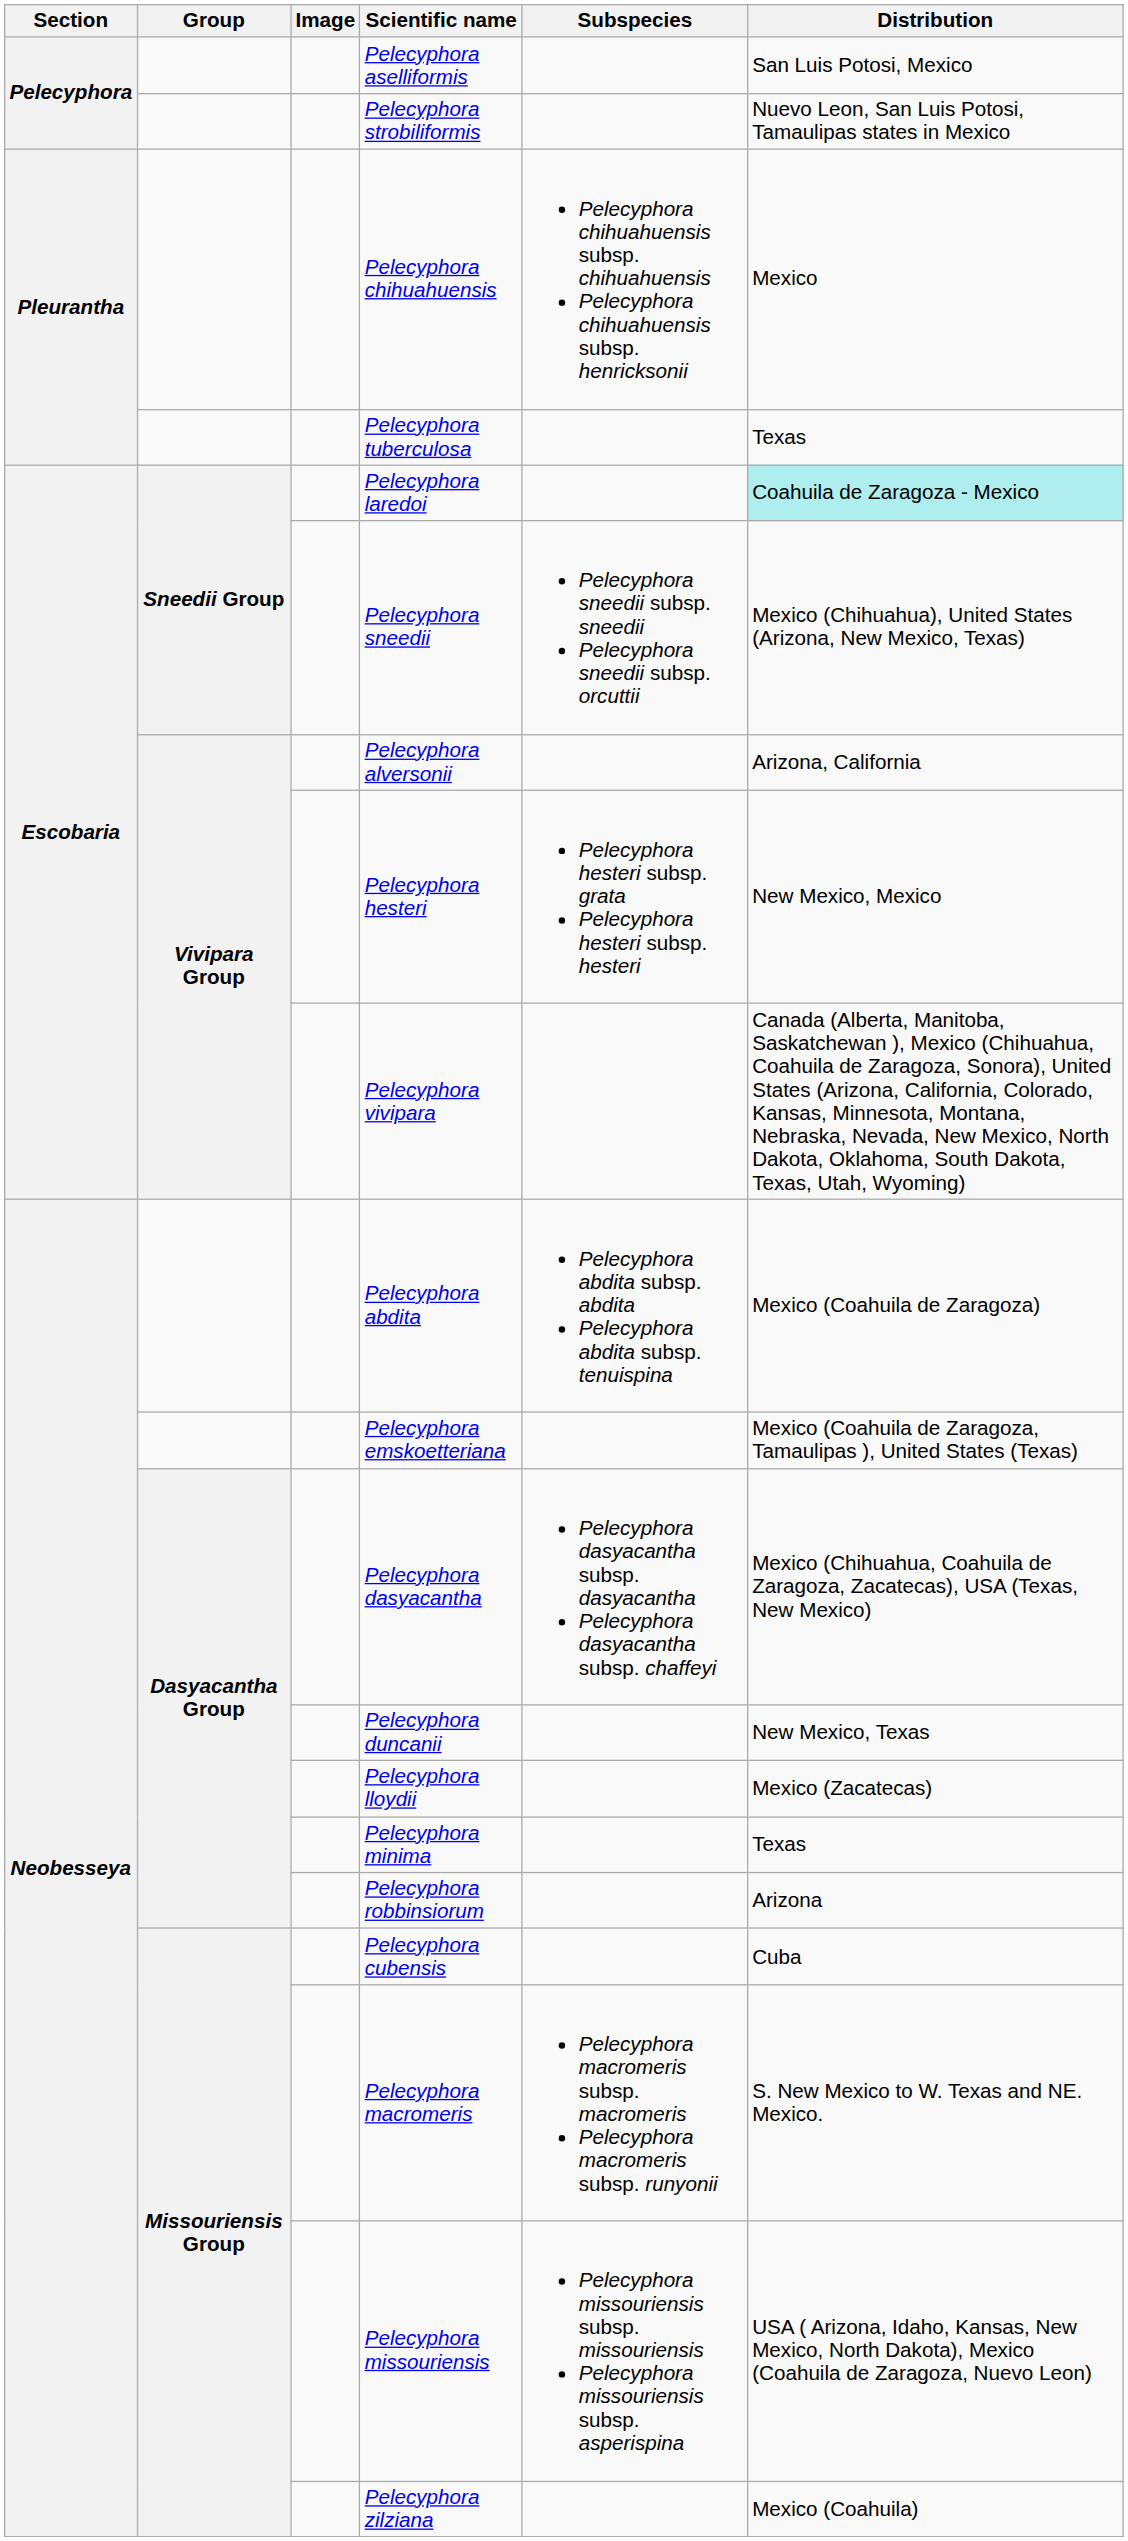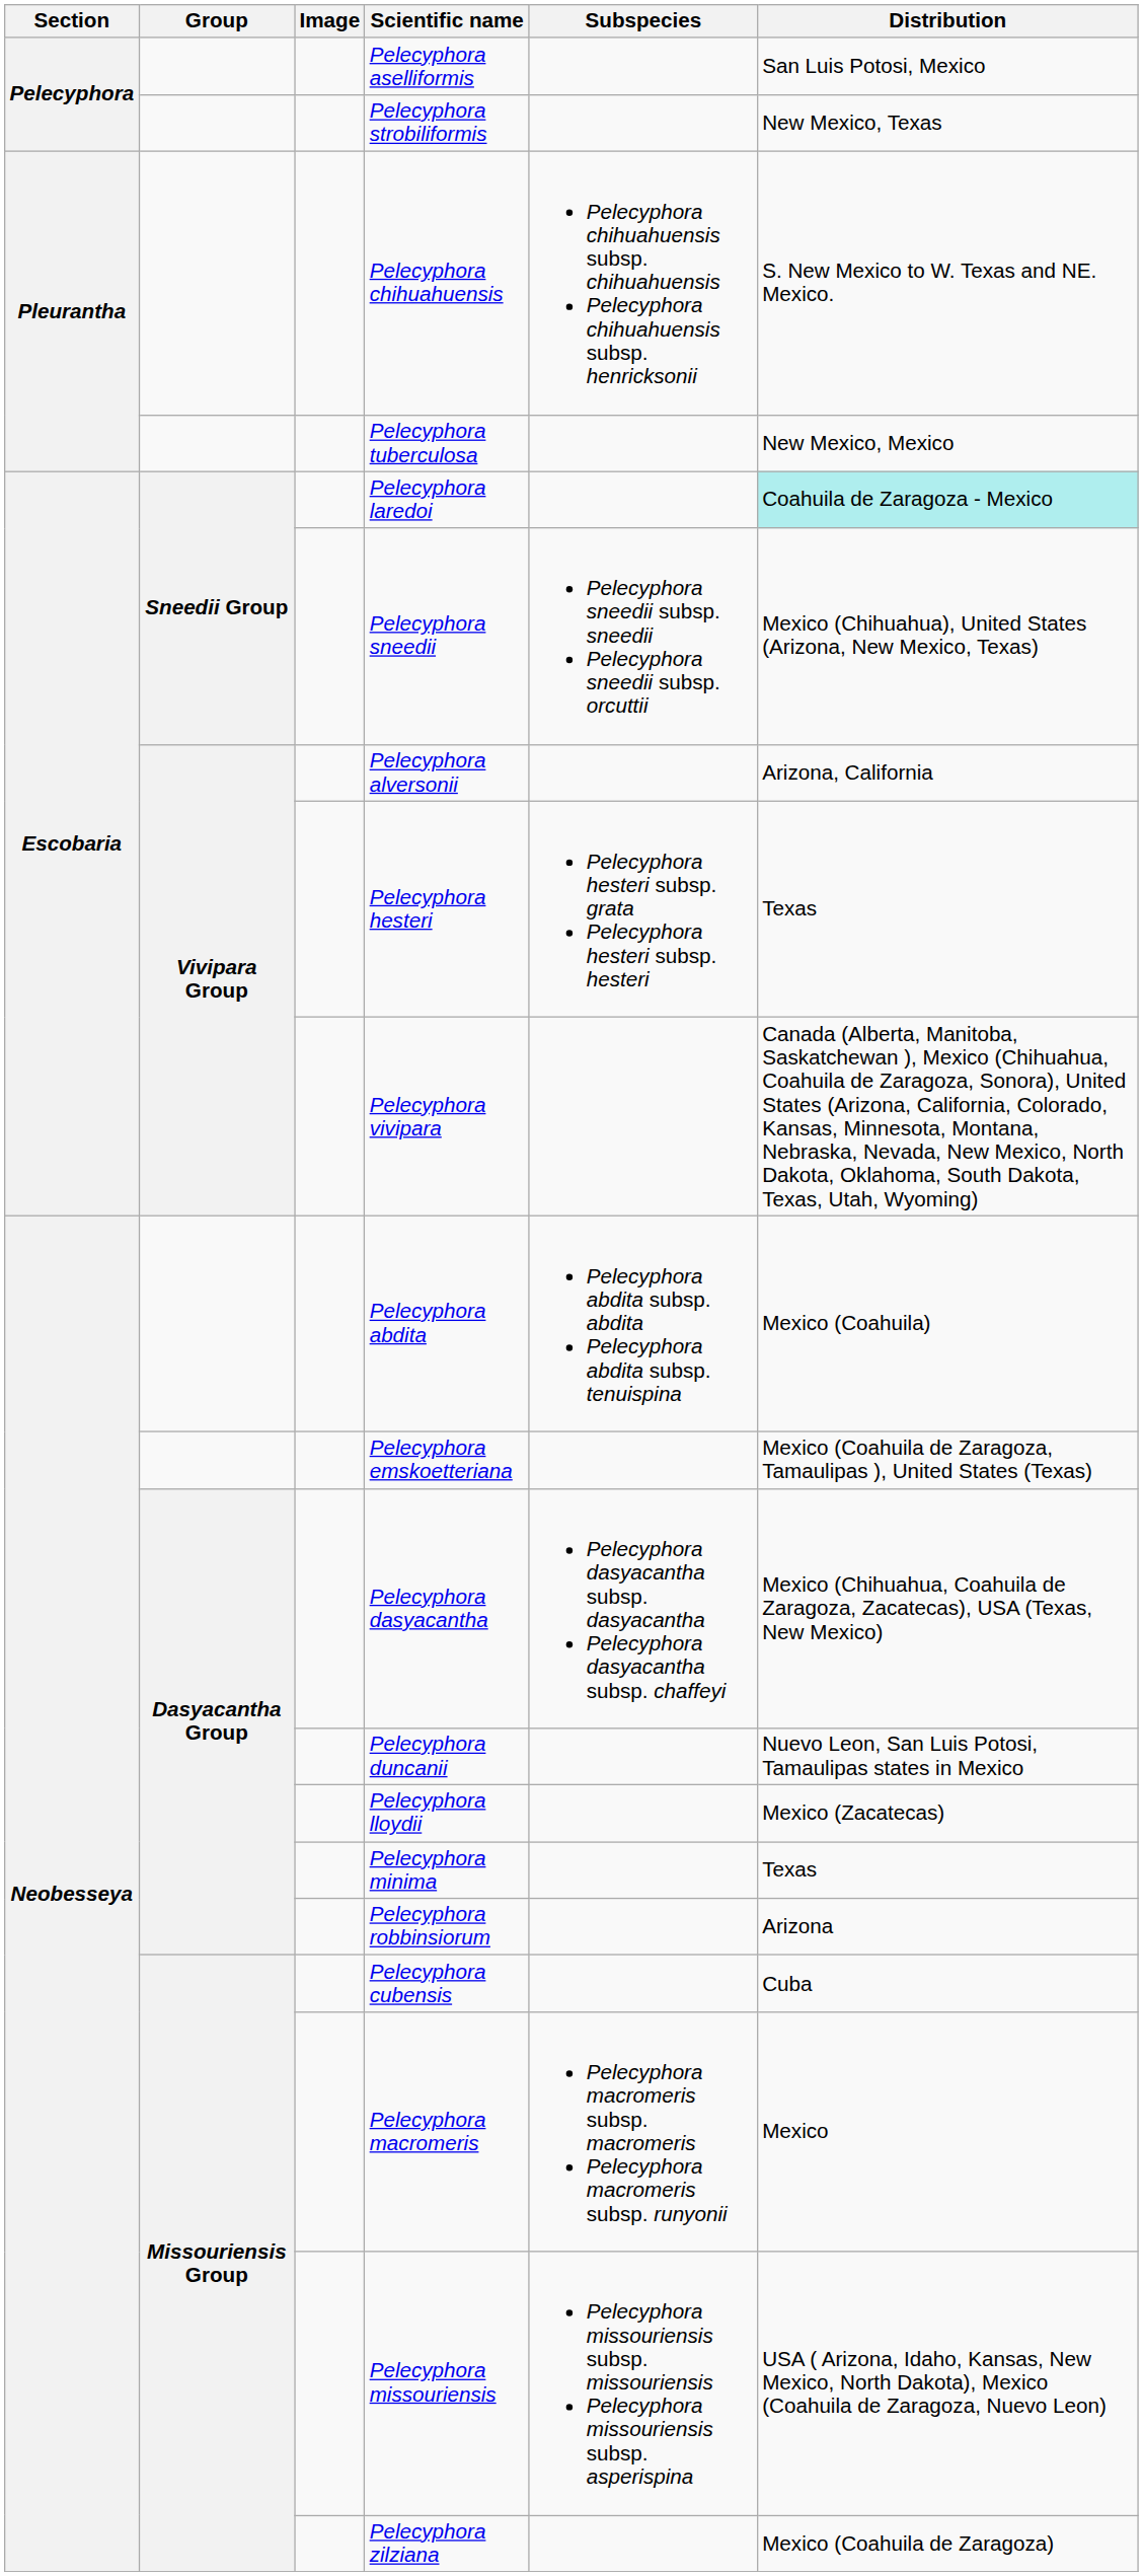Pelecyphora strobiliformis | Distribution: Nuevo Leon, San Luis Potosi, Tamaulipas states in Mexico -> New Mexico, Texas
Pelecyphora chihuahuensis | Distribution: Mexico -> S. New Mexico to W. Texas and NE. Mexico.
Pelecyphora tuberculosa | Distribution: Texas -> New Mexico, Mexico
Pelecyphora hesteri | Distribution: New Mexico, Mexico -> Texas
Pelecyphora abdita | Distribution: Mexico (Coahuila de Zaragoza) -> Mexico (Coahuila)
Pelecyphora duncanii | Distribution: New Mexico, Texas -> Nuevo Leon, San Luis Potosi, Tamaulipas states in Mexico
Pelecyphora macromeris | Distribution: S. New Mexico to W. Texas and NE. Mexico. -> Mexico
Pelecyphora zilziana | Distribution: Mexico (Coahuila) -> Mexico (Coahuila de Zaragoza)
